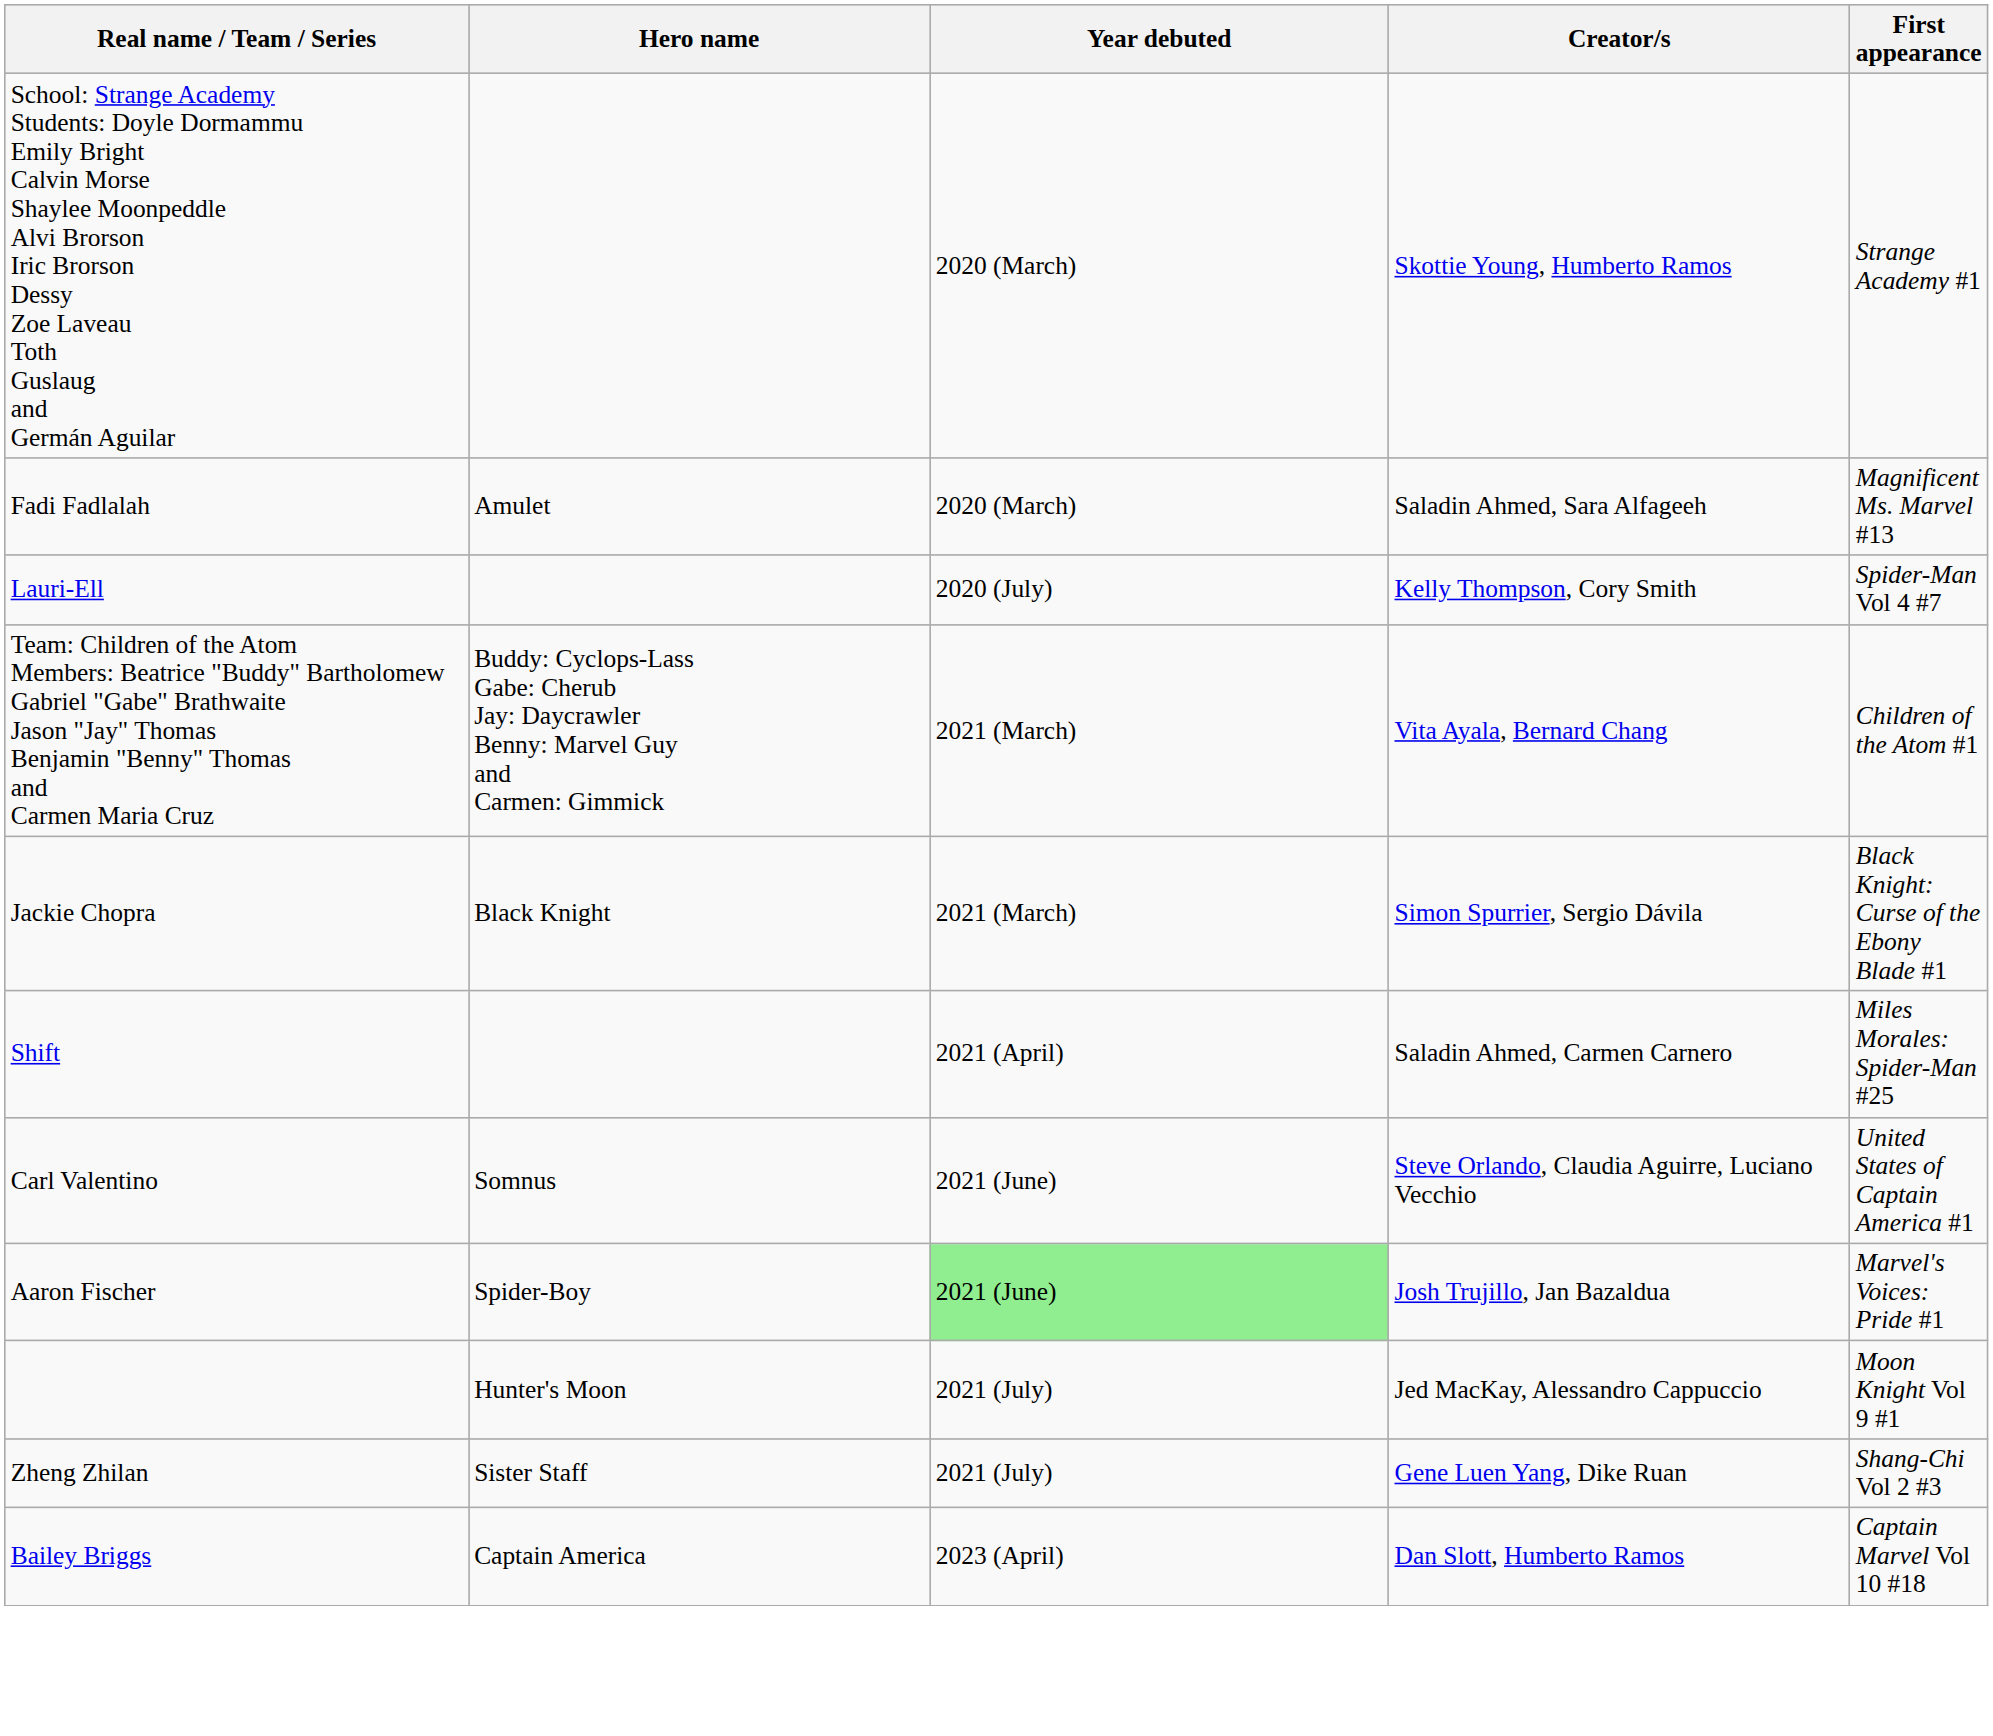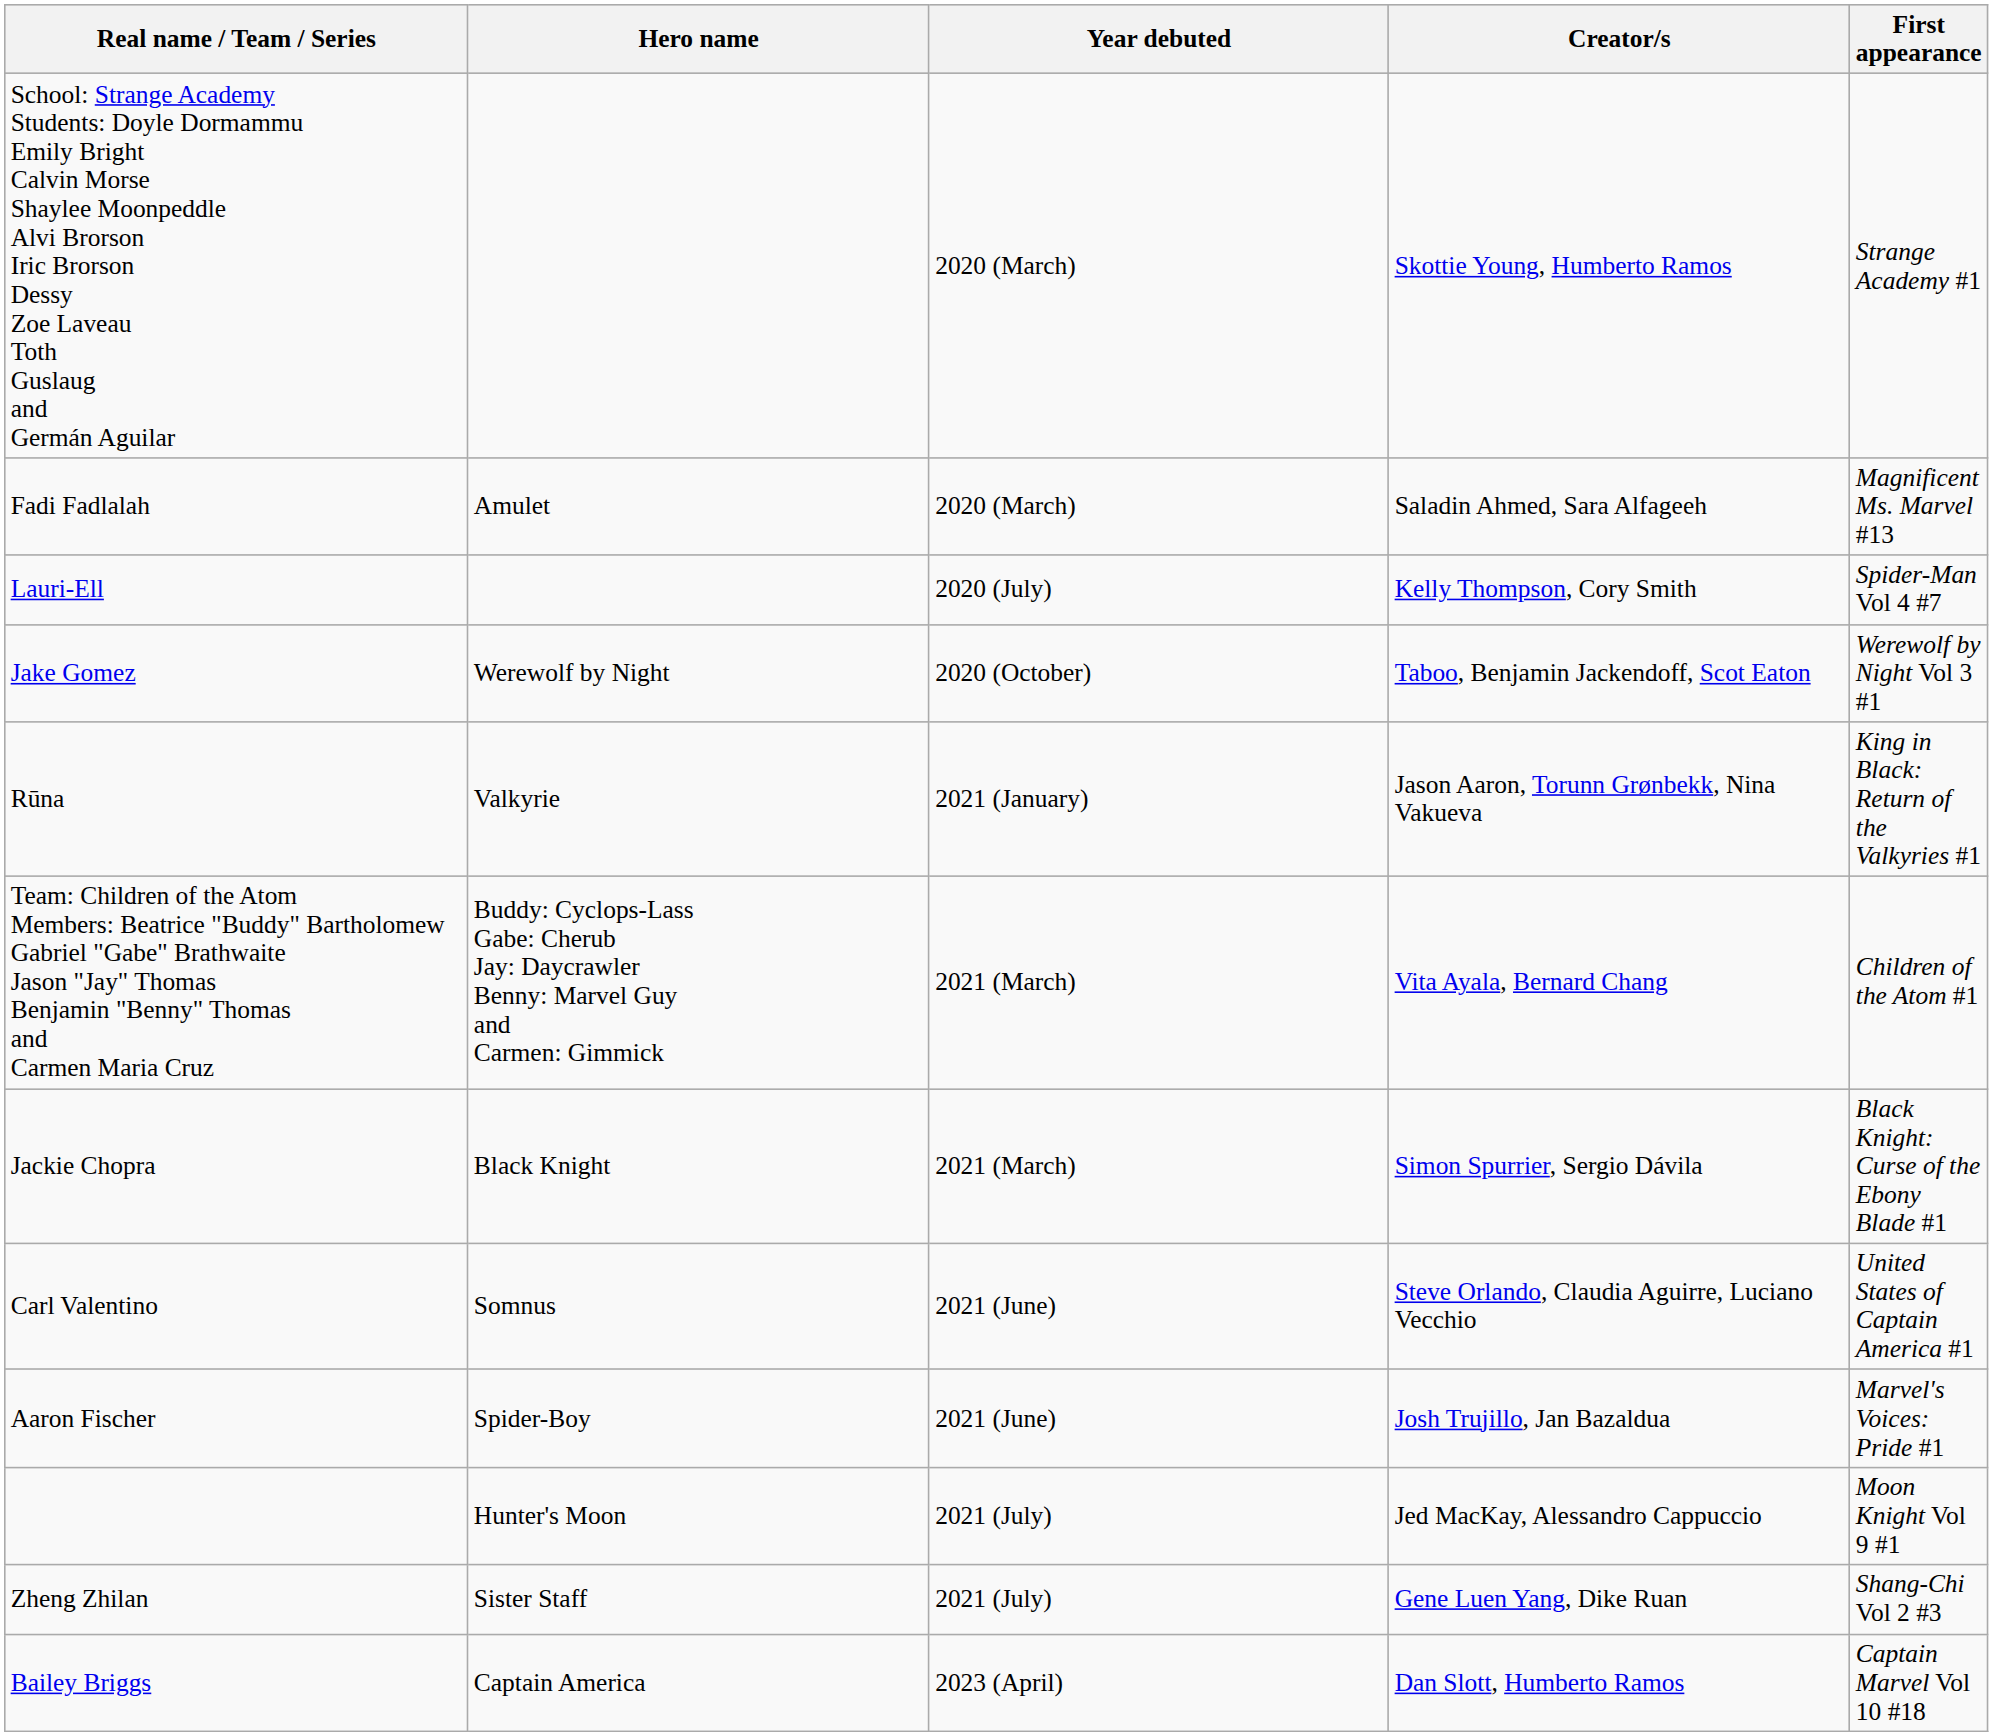+ row: Jake Gomez | Werewolf by Night | 2020 (October) | Taboo, Benjamin Jackendoff, Scot Eaton | Werewolf by Night Vol 3 #1
+ row: Rūna | Valkyrie | 2021 (January) | Jason Aaron, Torunn Grønbekk, Nina Vakueva | King in Black: Return of the Valkyries #1
- row: Shift | 2021 (April) | Saladin Ahmed, Carmen Carnero | Miles Morales: Spider-Man #25
Aaron Fischer | Year debuted: lightgreen background -> no background
